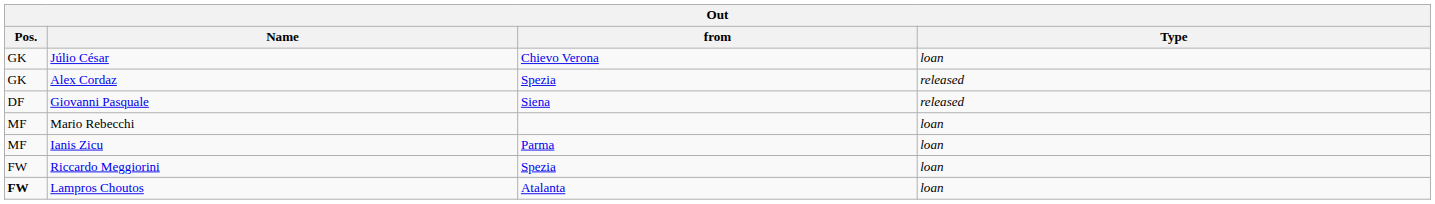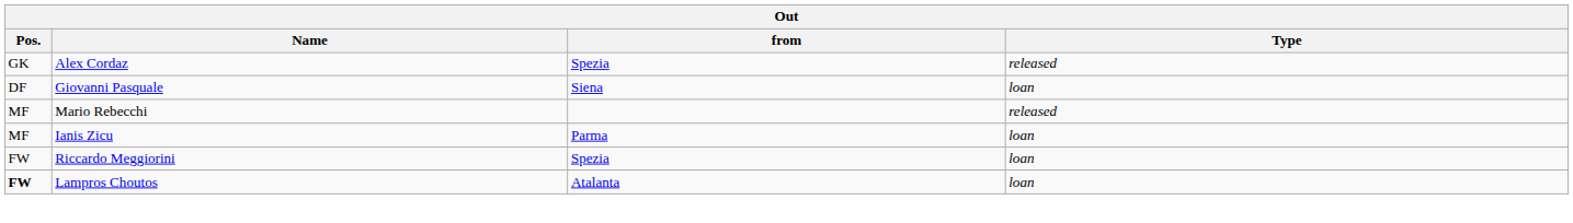- row: GK | Júlio César | Chievo Verona | loan
Giovanni Pasquale | Type: released -> loan
Mario Rebecchi | Type: loan -> released
